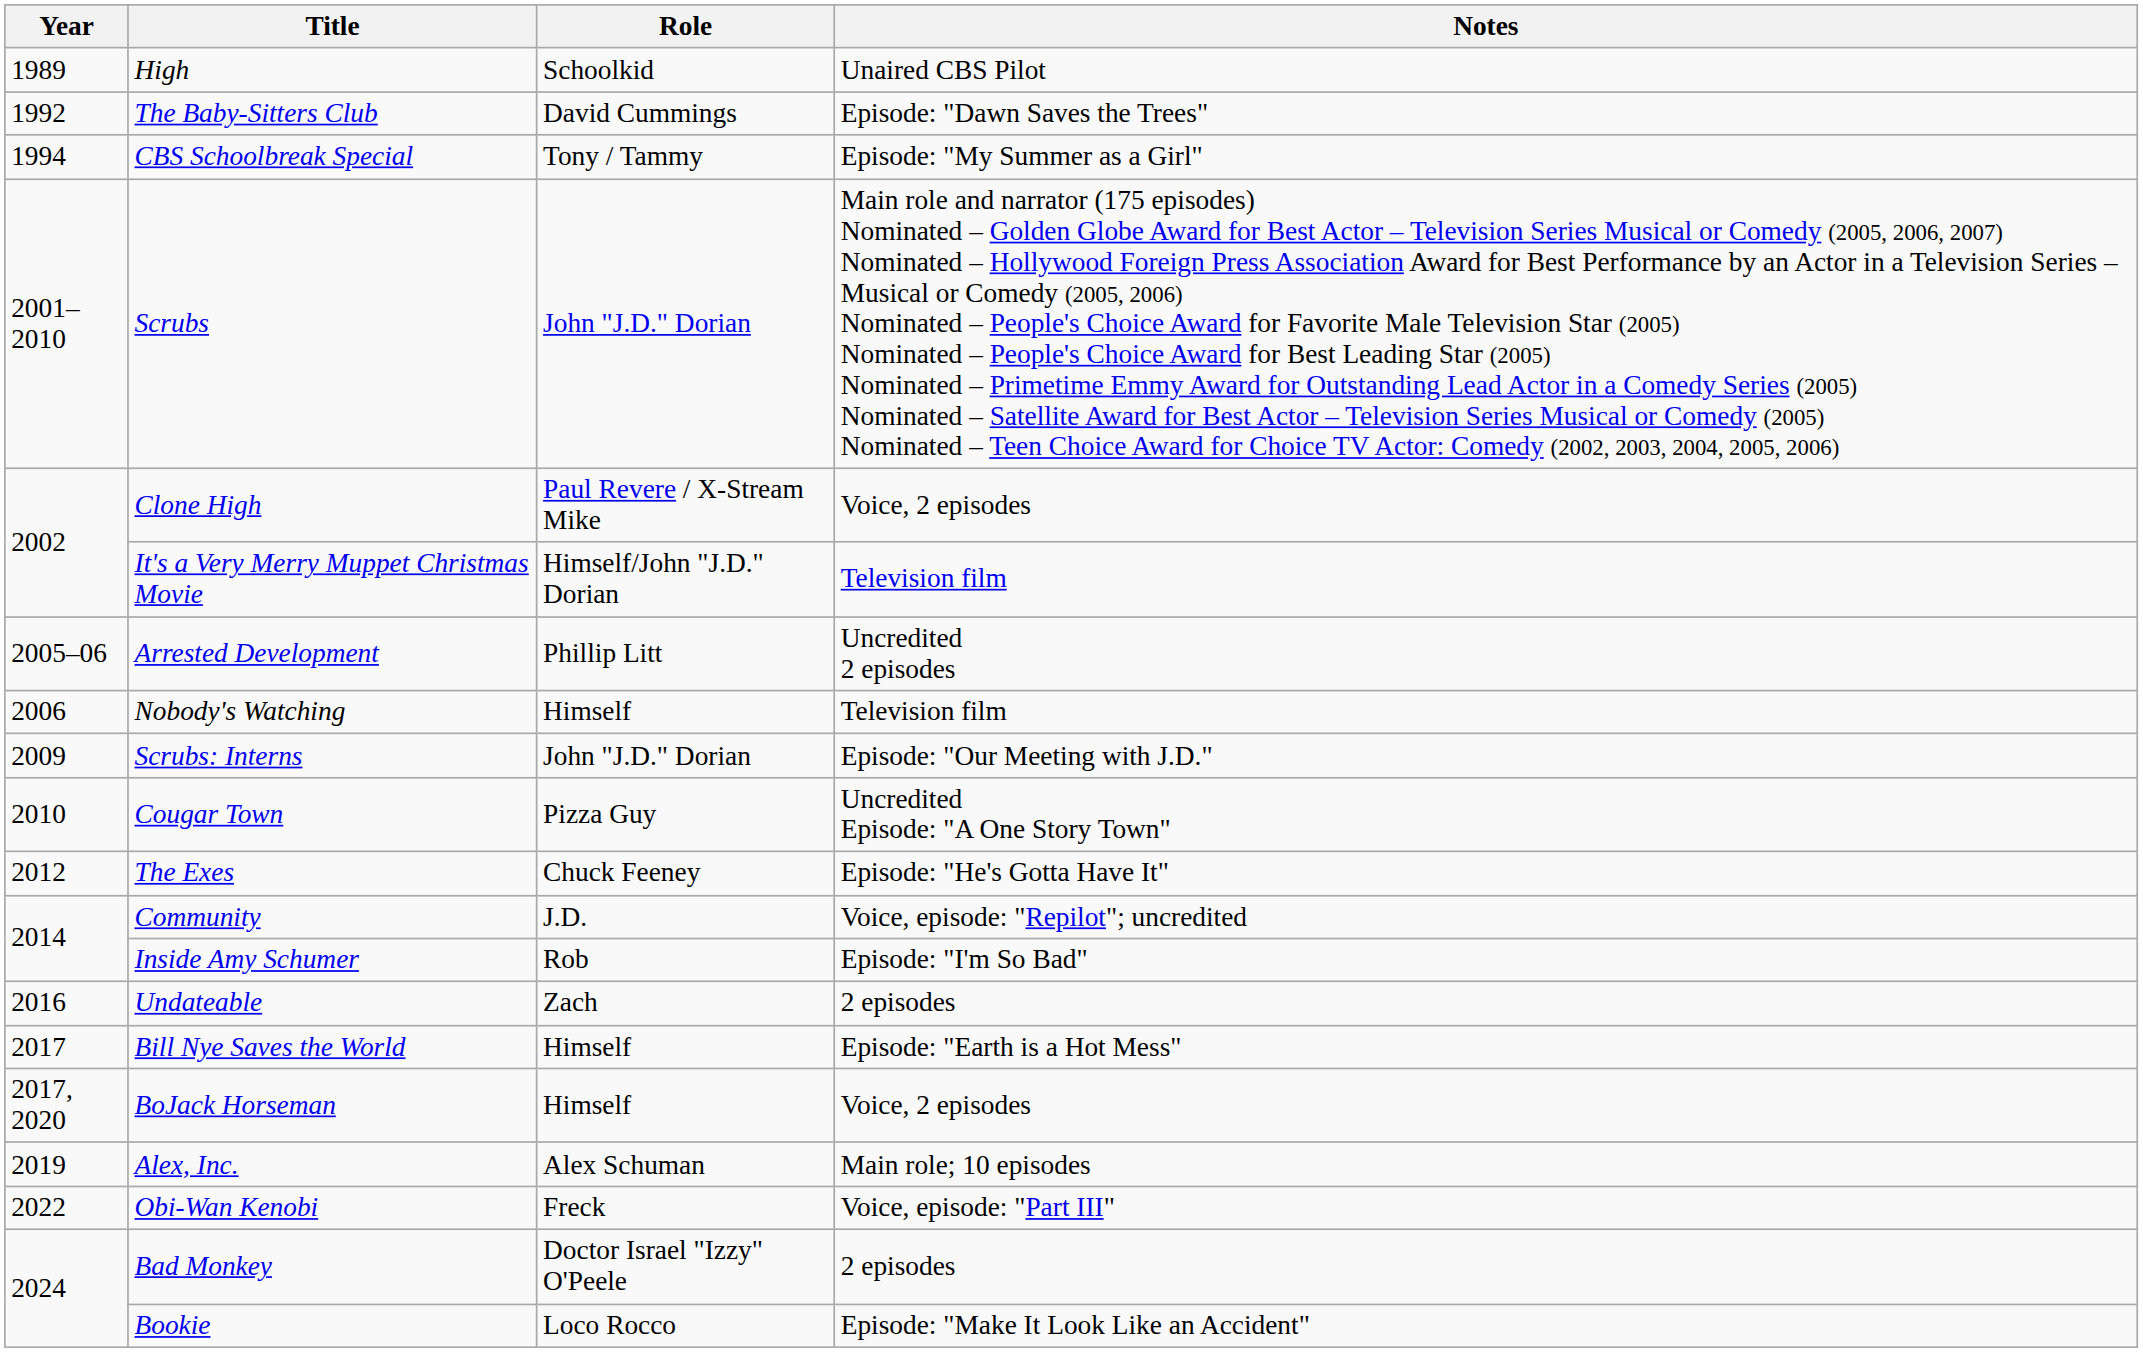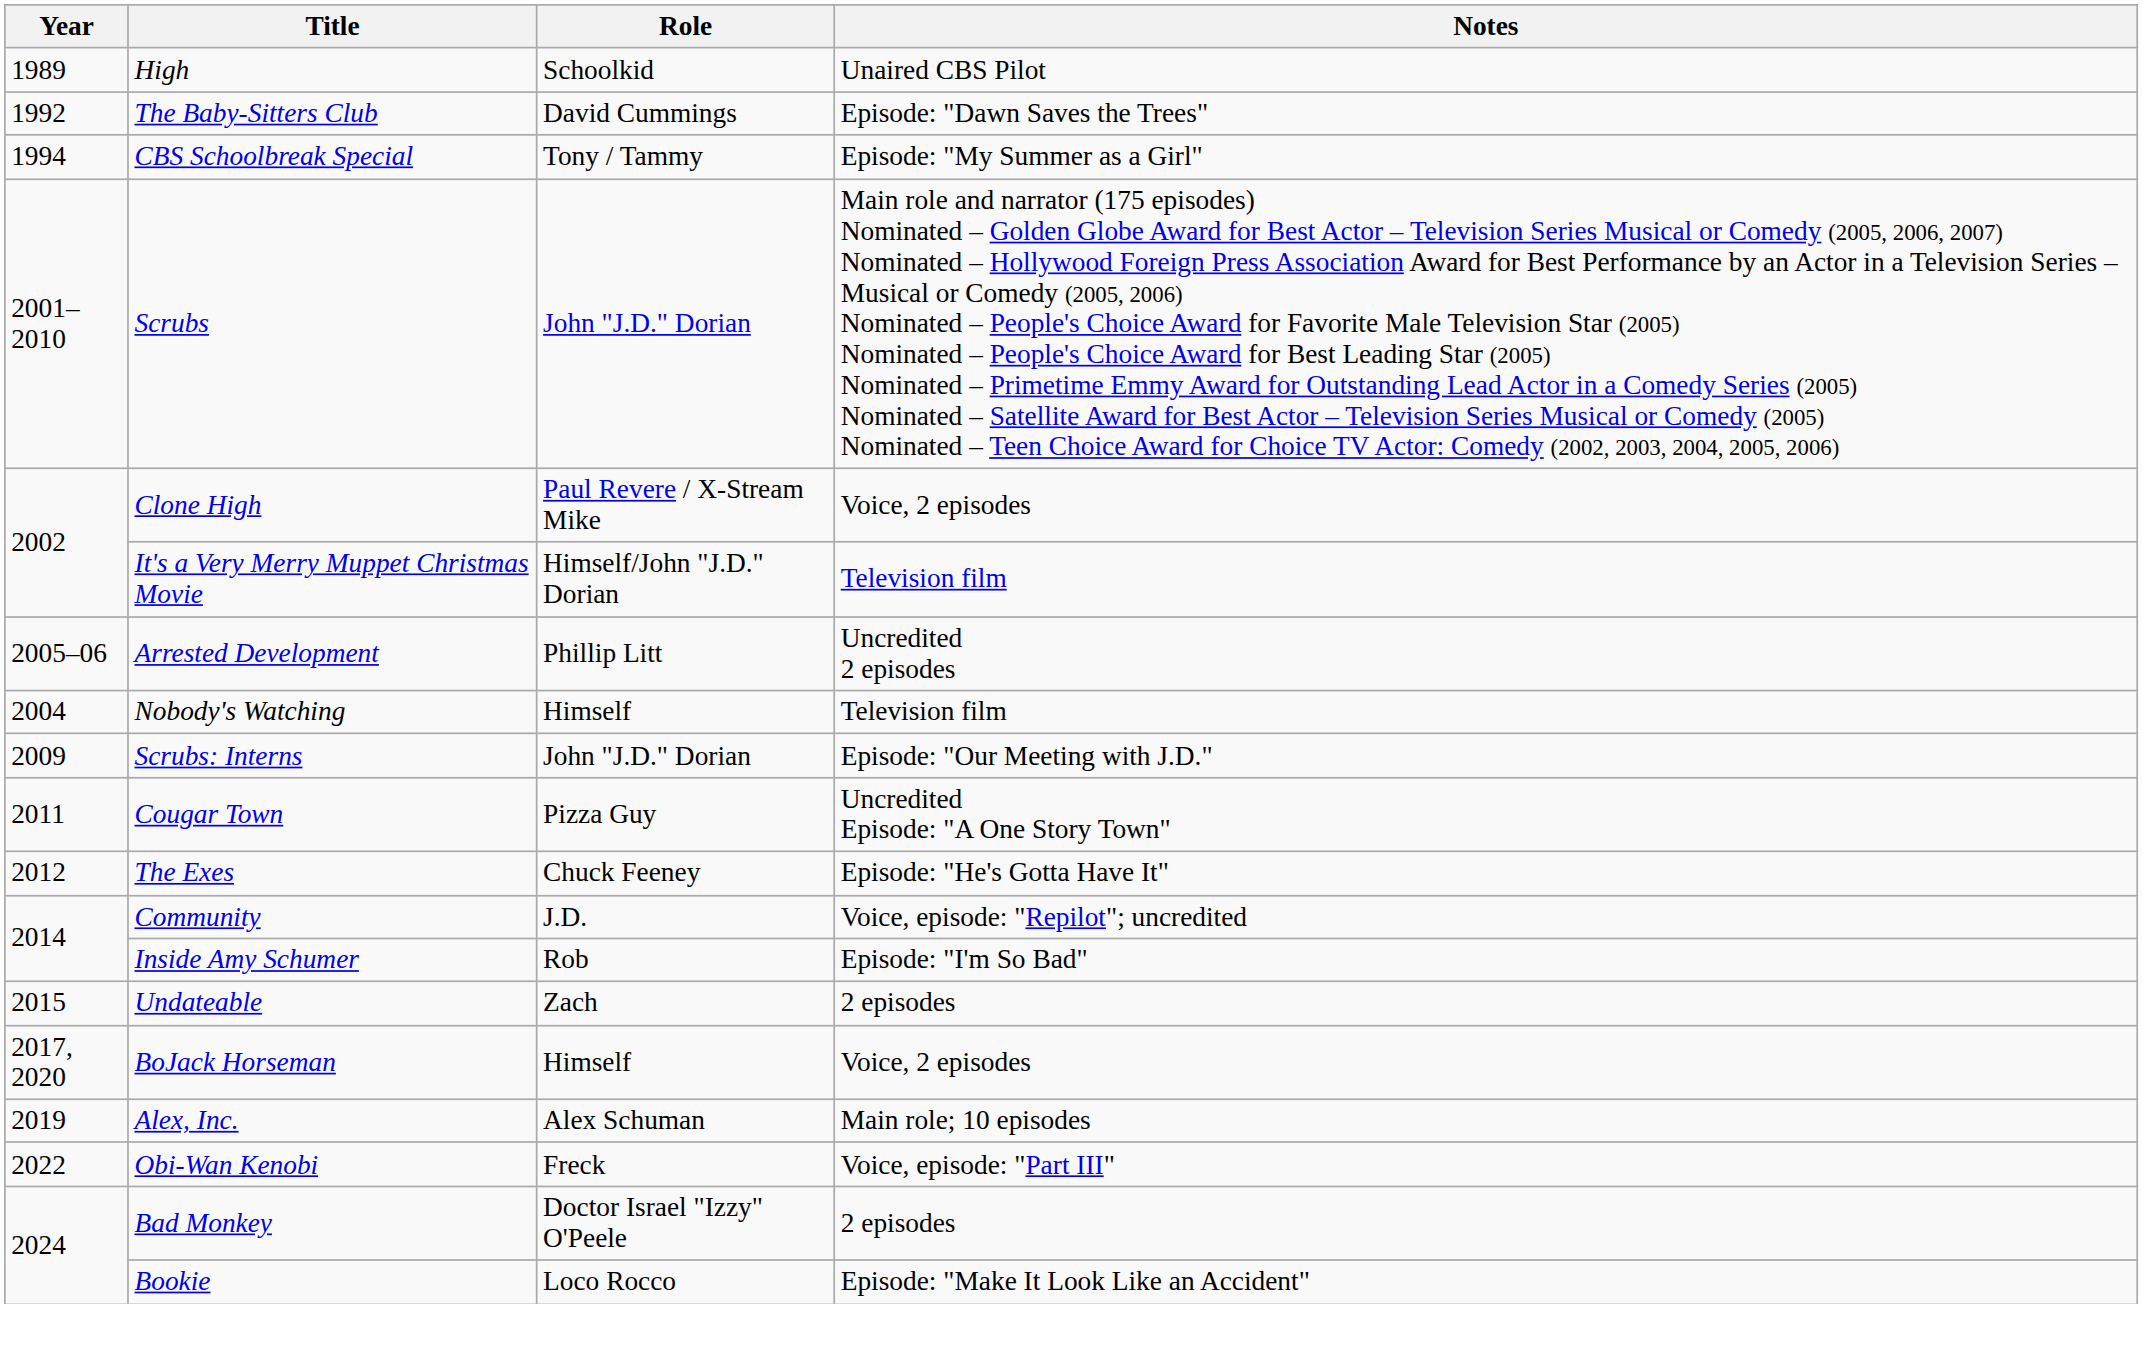Nobody's Watching | Year: 2006 -> 2004
Cougar Town | Year: 2010 -> 2011
Undateable | Year: 2016 -> 2015
- row: 2017 | Bill Nye Saves the World | Himself | Episode: "Earth is a Hot Mess"
